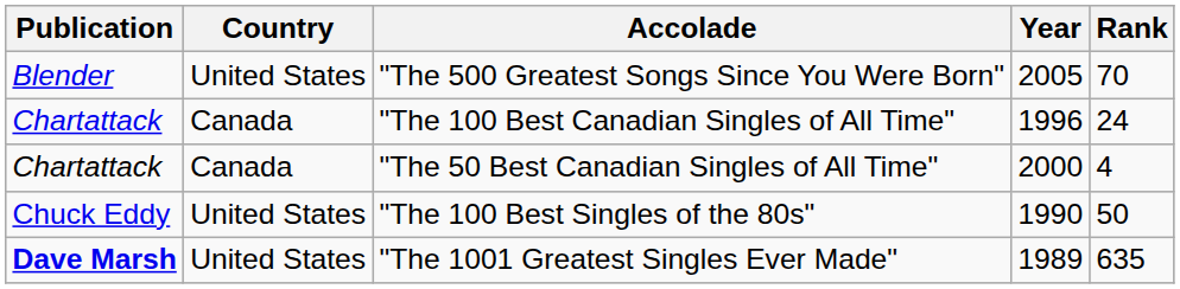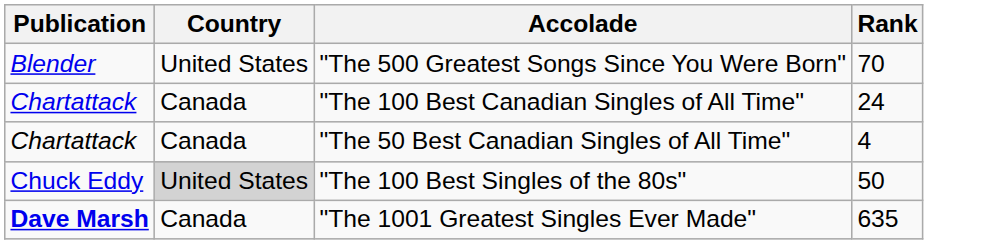- column: Year | 2005 | 1996 | 2000 | 1990 | 1989
"The 100 Best Singles of the 80s" | Country: no background -> lightgrey background
"The 1001 Greatest Singles Ever Made" | Country: United States -> Canada
